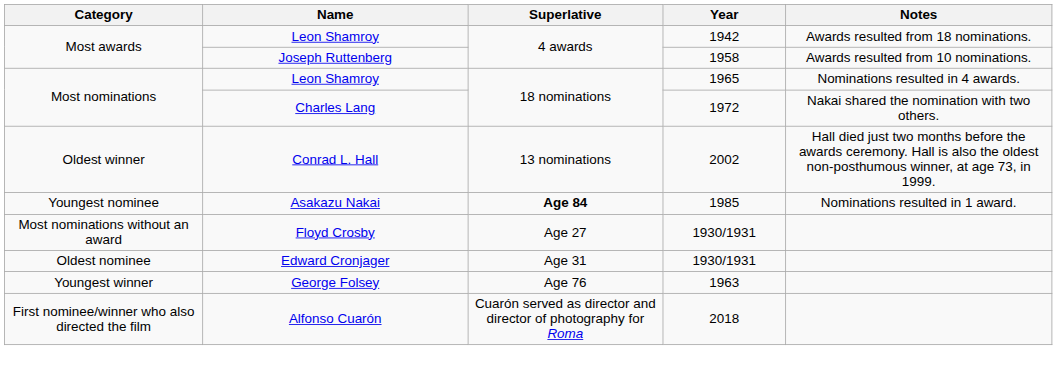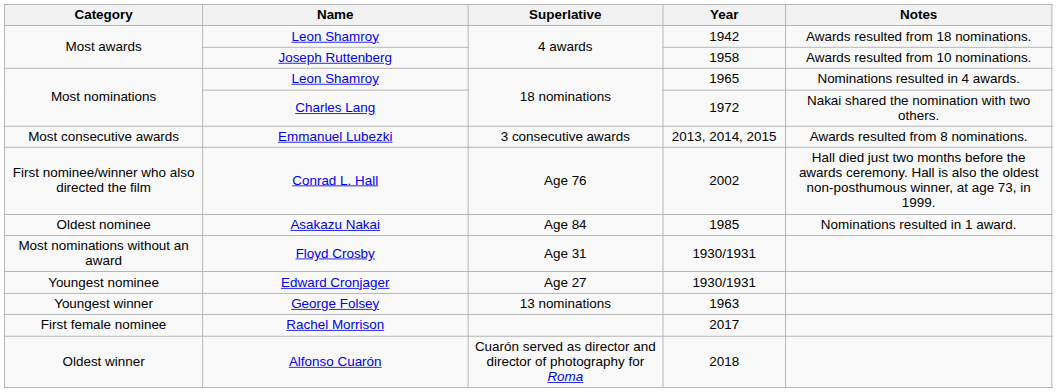+ row: Most consecutive awards | Emmanuel Lubezki | 3 consecutive awards | 2013, 2014, 2015 | Awards resulted from 8 nominations.
Conrad L. Hall | Category: Oldest winner -> First nominee/winner who also directed the film
Conrad L. Hall | Superlative: 13 nominations -> Age 76
Asakazu Nakai | Category: Youngest nominee -> Oldest nominee
Asakazu Nakai | Superlative: bold -> normal
Floyd Crosby | Superlative: Age 27 -> Age 31
Edward Cronjager | Category: Oldest nominee -> Youngest nominee
Edward Cronjager | Superlative: Age 31 -> Age 27
George Folsey | Superlative: Age 76 -> 13 nominations
+ row: First female nominee | Rachel Morrison | 2017
Alfonso Cuarón | Category: First nominee/winner who also directed the film -> Oldest winner
